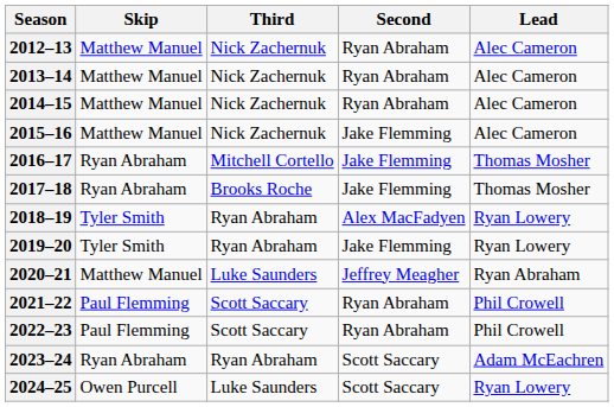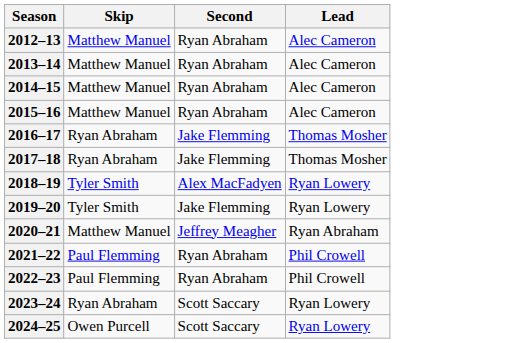- column: Third | Nick Zachernuk | Nick Zachernuk | Nick Zachernuk | Nick Zachernuk | Mitchell Cortello | Brooks Roche | Ryan Abraham | Ryan Abraham | Luke Saunders | Scott Saccary | Scott Saccary | Ryan Abraham | Luke Saunders
2015–16 | Second: Jake Flemming -> Ryan Abraham
2023–24 | Lead: Adam McEachren -> Ryan Lowery
